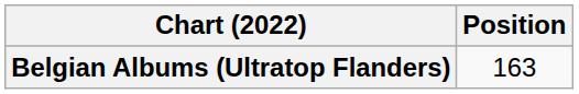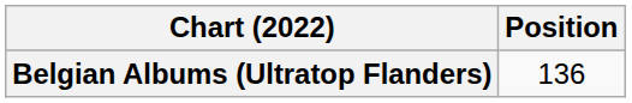Belgian Albums (Ultratop Flanders) | Position: 163 -> 136
